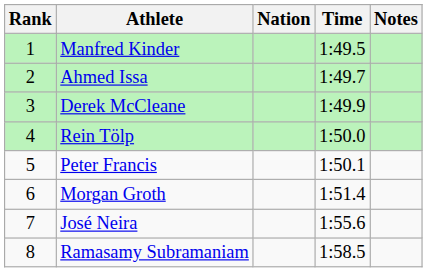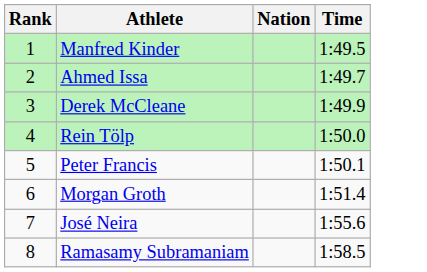- column: Notes
